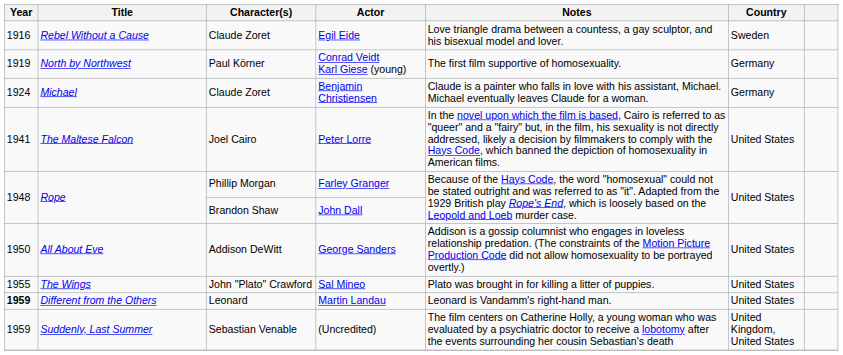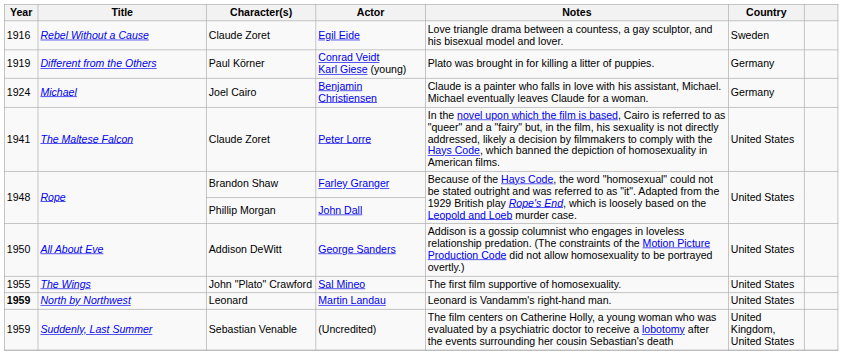Conrad Veidt Karl Giese (young) | Title: North by Northwest -> Different from the Others
Conrad Veidt Karl Giese (young) | Notes: The first film supportive of homosexuality. -> Plato was brought in for killing a litter of puppies.
Benjamin Christiensen | Character(s): Claude Zoret -> Joel Cairo
Peter Lorre | Character(s): Joel Cairo -> Claude Zoret
Farley Granger | Character(s): Phillip Morgan -> Brandon Shaw
John Dall | Character(s): Brandon Shaw -> Phillip Morgan
Sal Mineo | Notes: Plato was brought in for killing a litter of puppies. -> The first film supportive of homosexuality.
Martin Landau | Title: Different from the Others -> North by Northwest
